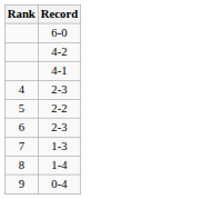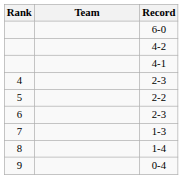+ column: Team
